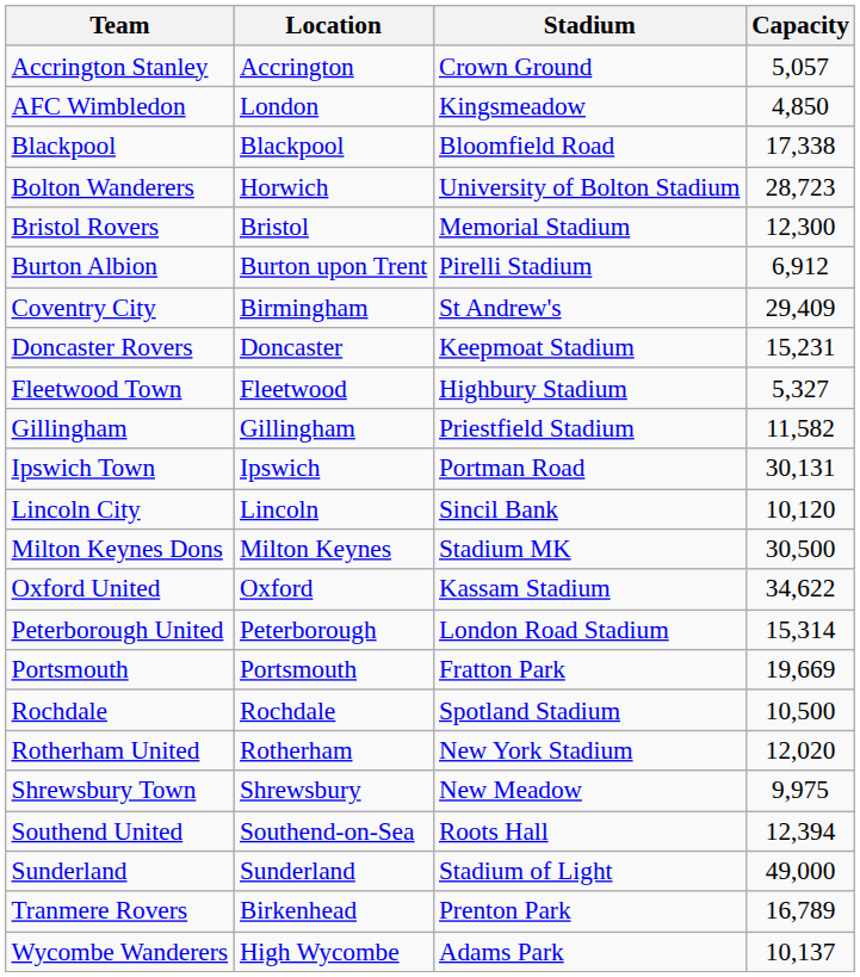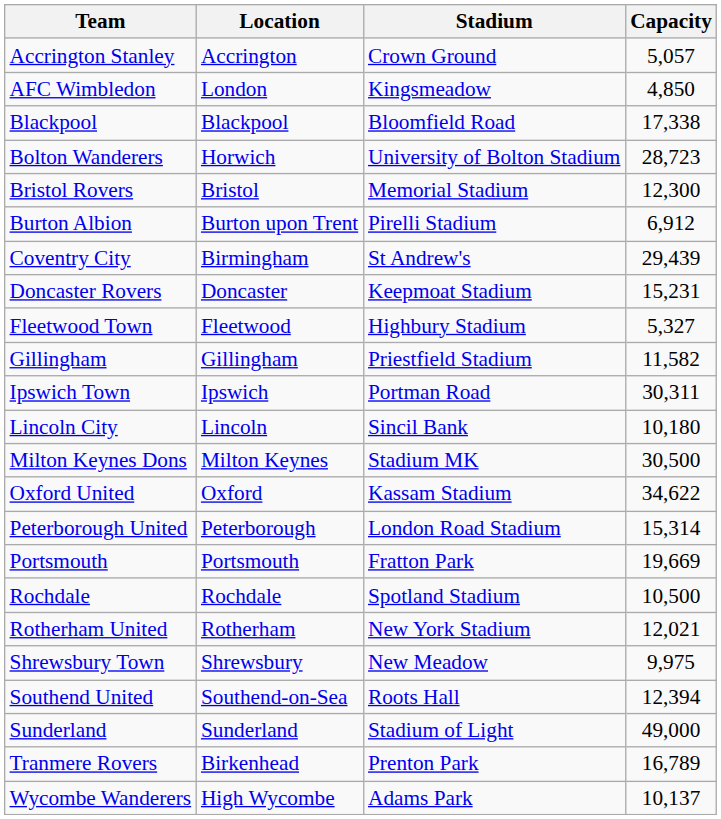Coventry City | Capacity: 29,409 -> 29,439
Ipswich Town | Capacity: 30,131 -> 30,311
Lincoln City | Capacity: 10,120 -> 10,180
Rotherham United | Capacity: 12,020 -> 12,021
